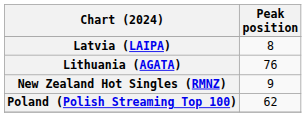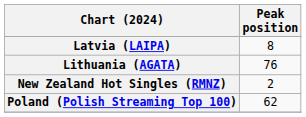New Zealand Hot Singles (RMNZ) | Peak position: 9 -> 2
